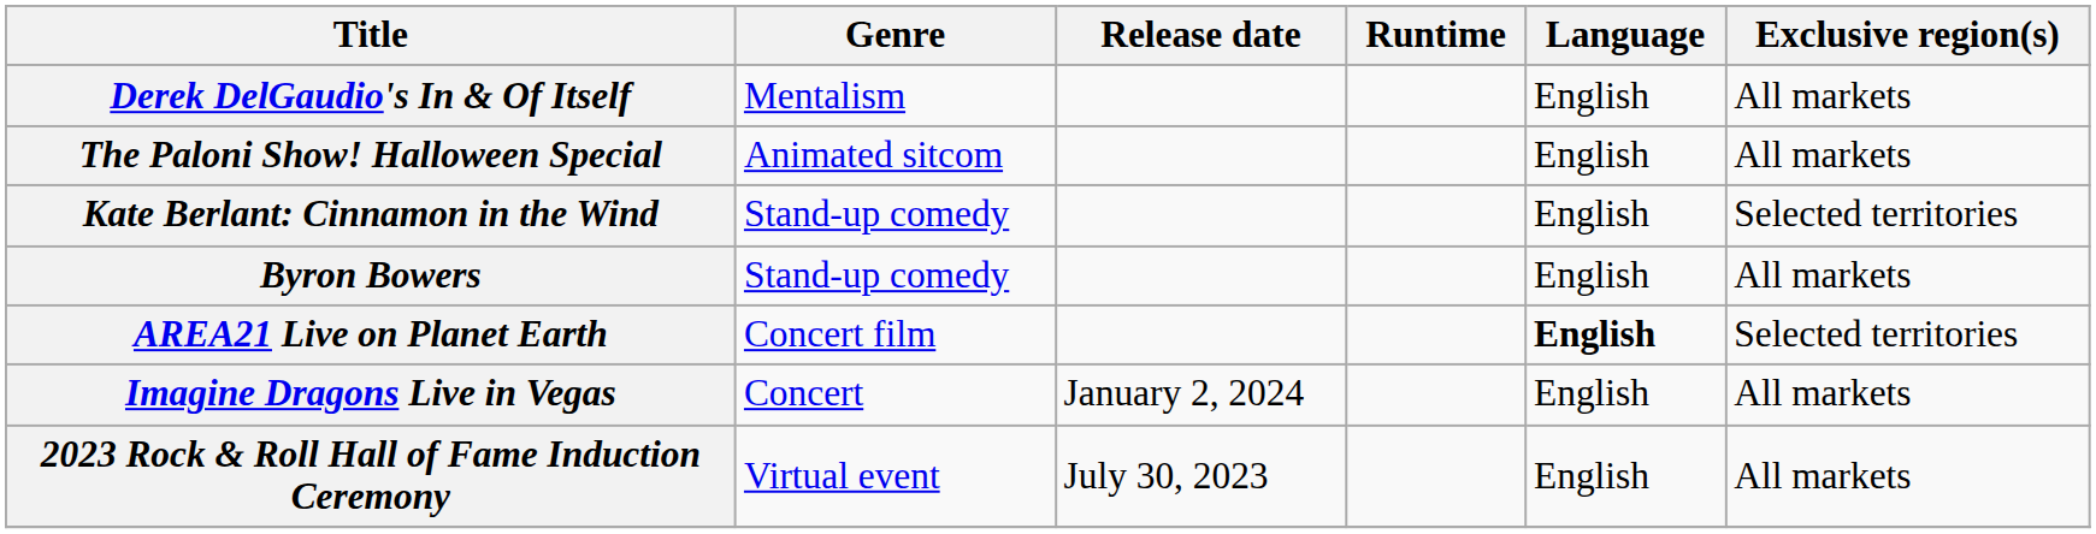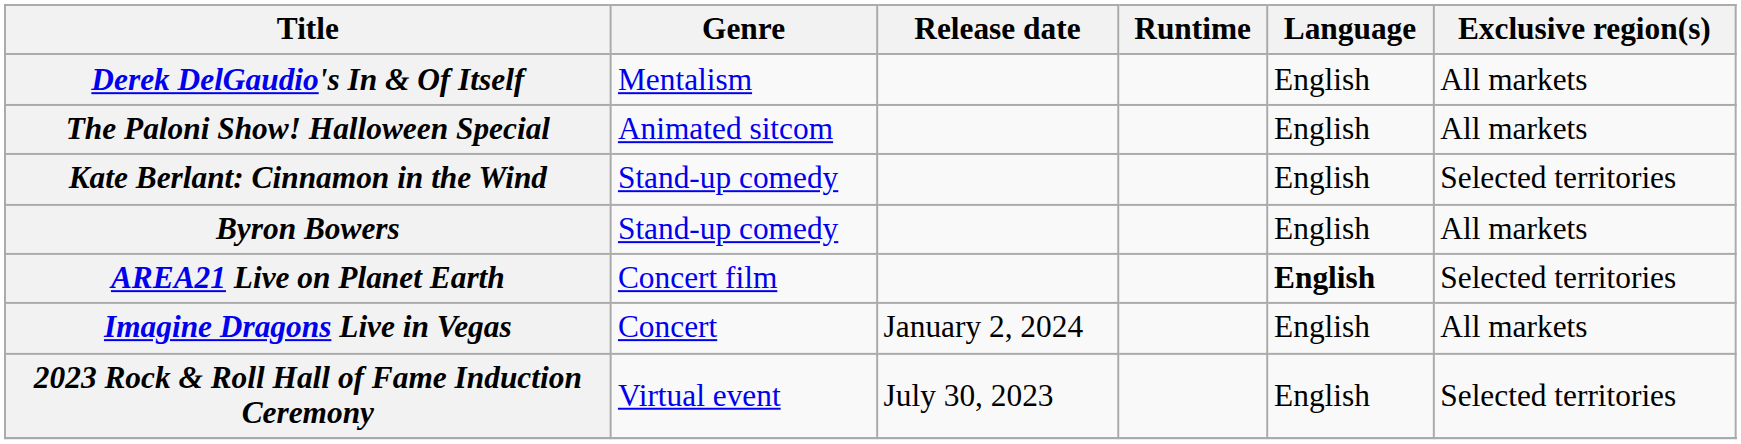2023 Rock & Roll Hall of Fame Induction Ceremony | Exclusive region(s): All markets -> Selected territories
